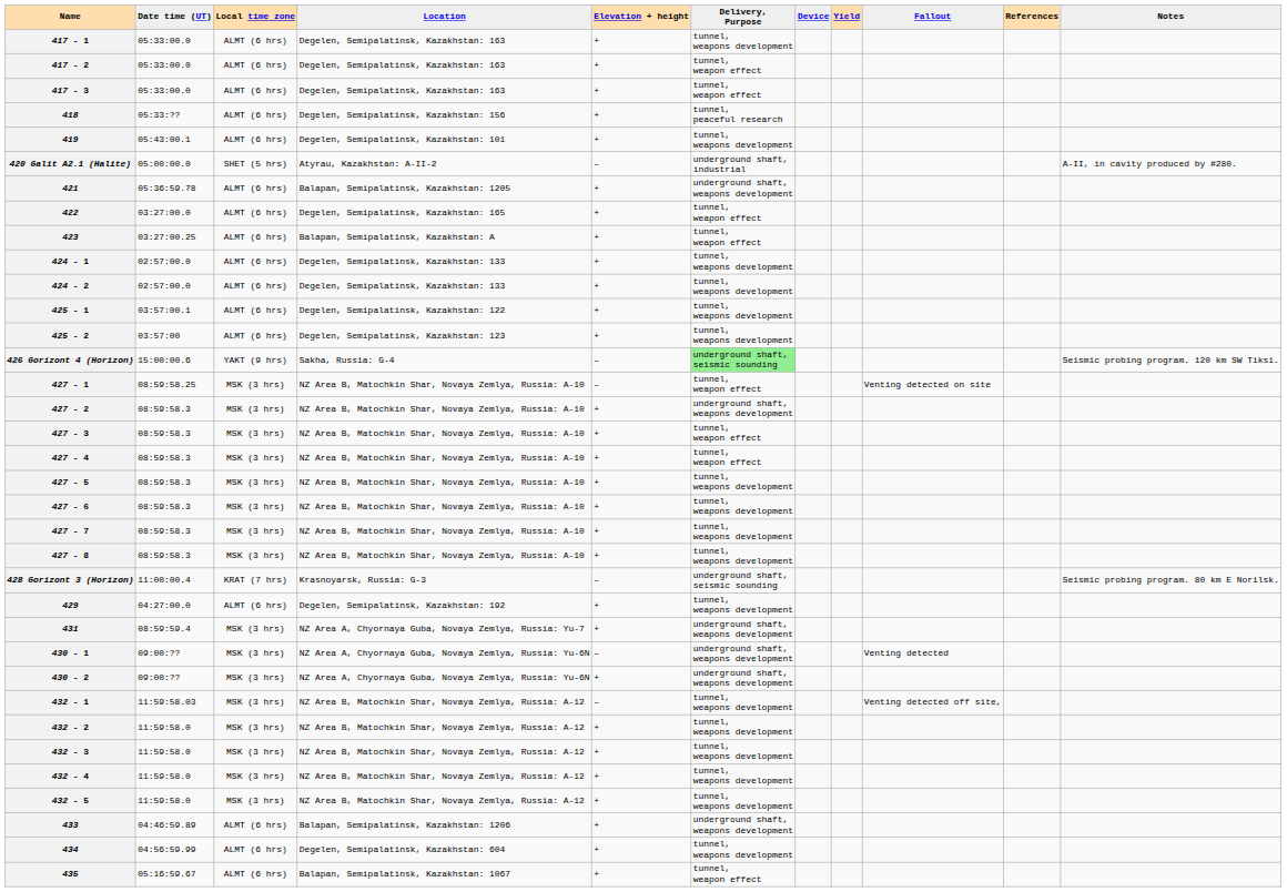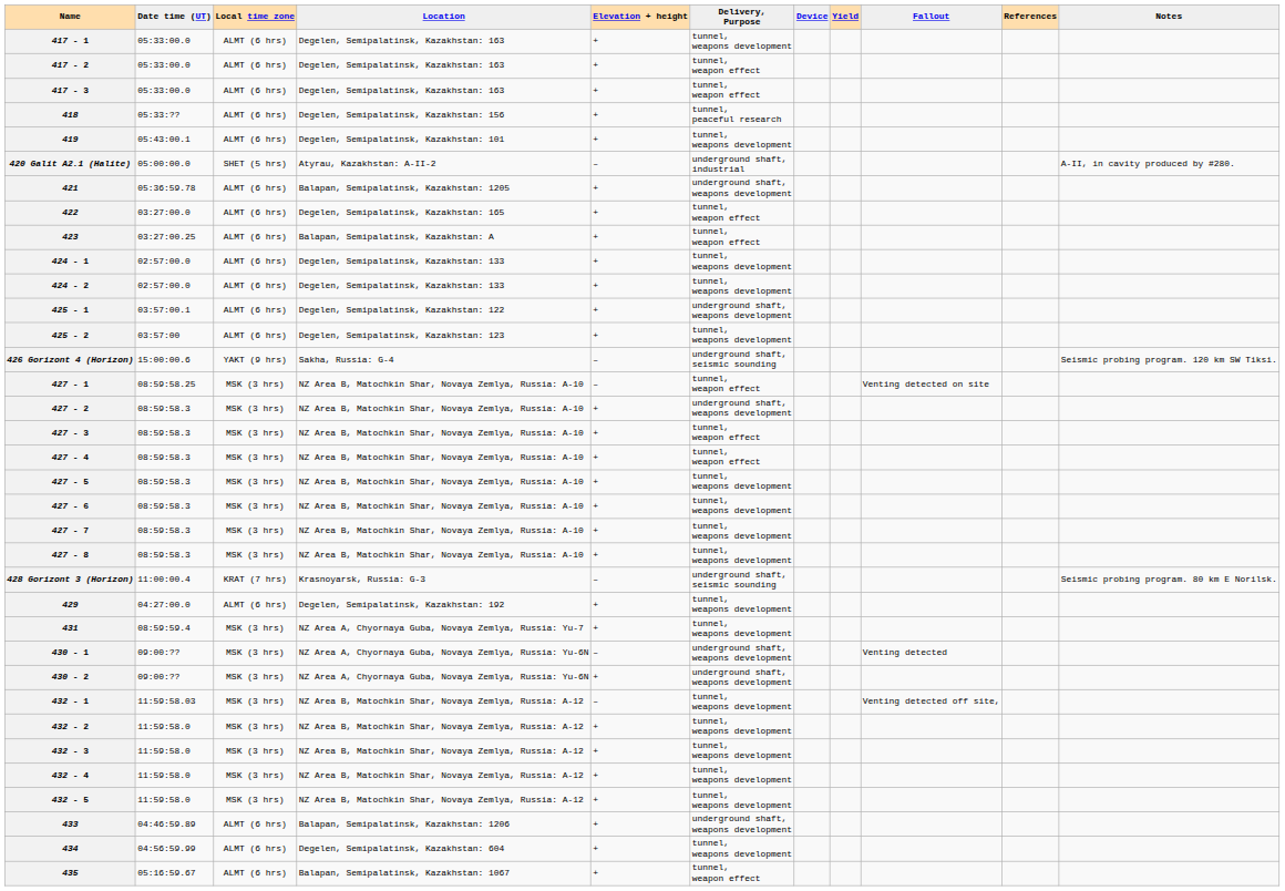425 - 1 | Delivery, Purpose: tunnel, weapons development -> underground shaft, weapons development
426 Gorizont 4 (Horizon) | Delivery, Purpose: lightgreen background -> no background
431 | Delivery, Purpose: underground shaft, weapons development -> tunnel, weapons development
